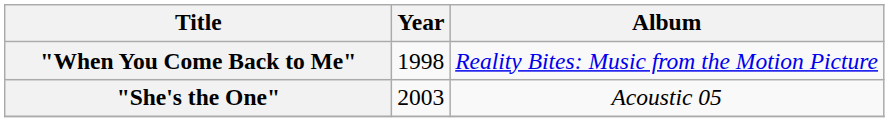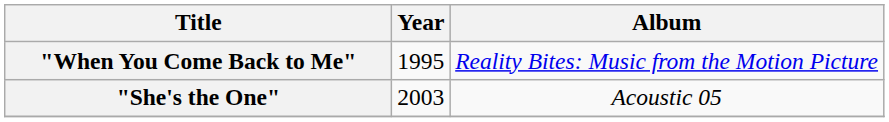"When You Come Back to Me" | Year: 1998 -> 1995
